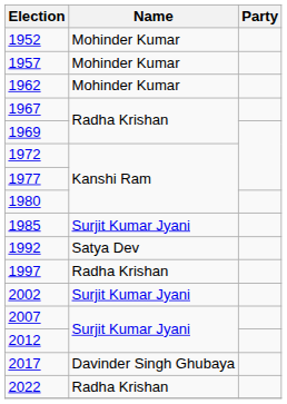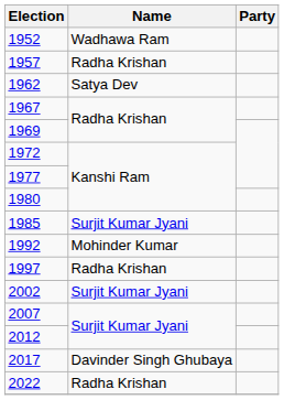1952 | Name: Mohinder Kumar -> Wadhawa Ram
1957 | Name: Mohinder Kumar -> Radha Krishan
1962 | Name: Mohinder Kumar -> Satya Dev
1992 | Name: Satya Dev -> Mohinder Kumar
